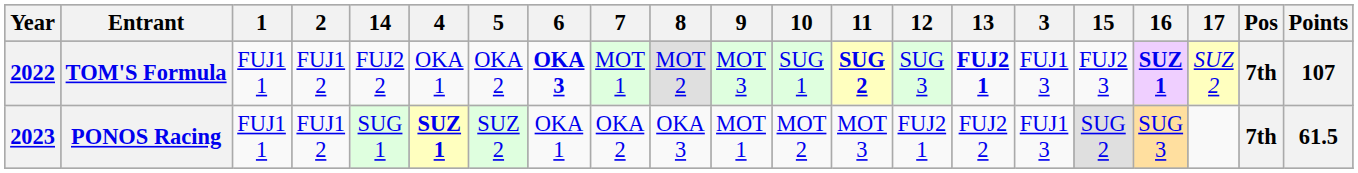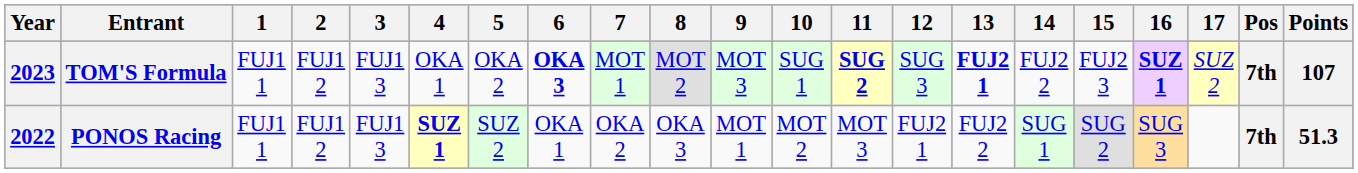columns swapped: 3 <-> 14
TOM'S Formula | Year: 2022 -> 2023
PONOS Racing | Year: 2023 -> 2022
PONOS Racing | Points: 61.5 -> 51.3
